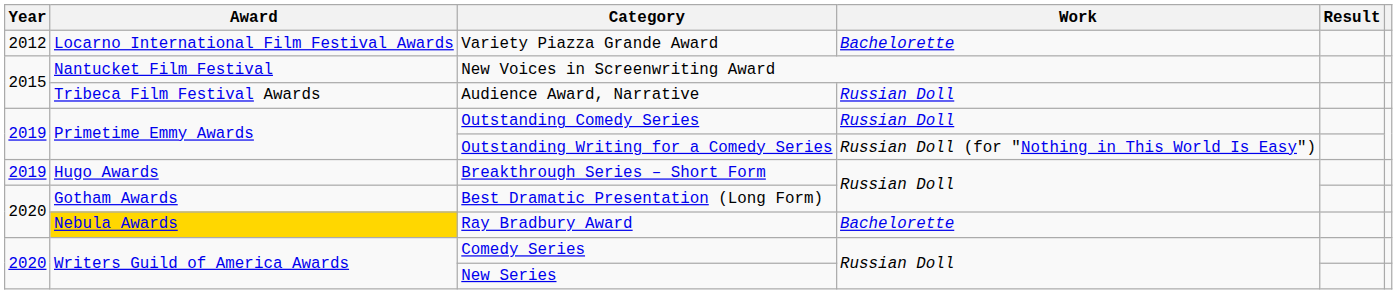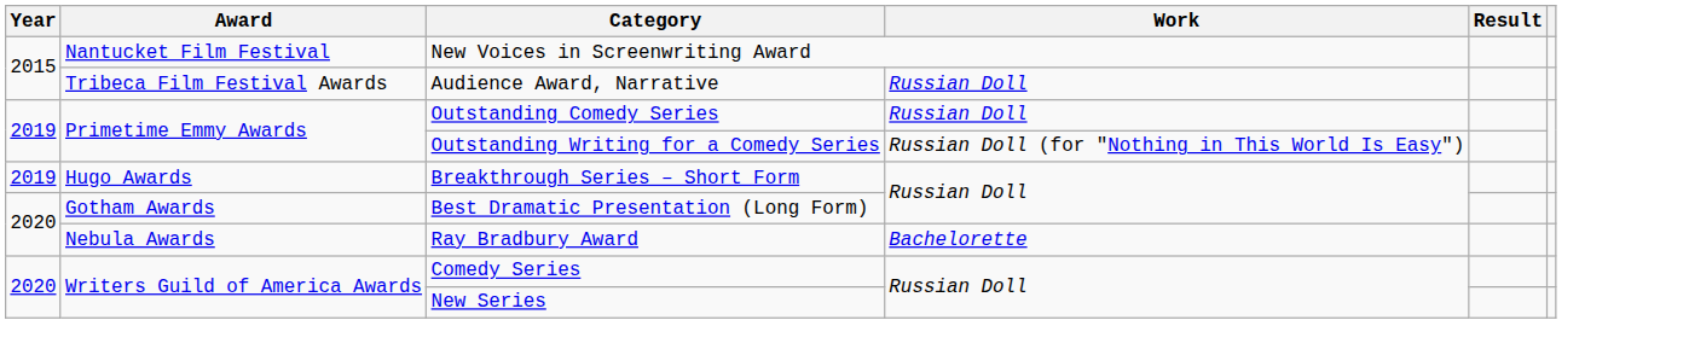- row: 2012 | Locarno International Film Festival Awards | Variety Piazza Grande Award | Bachelorette
Ray Bradbury Award | Award: gold background -> no background
